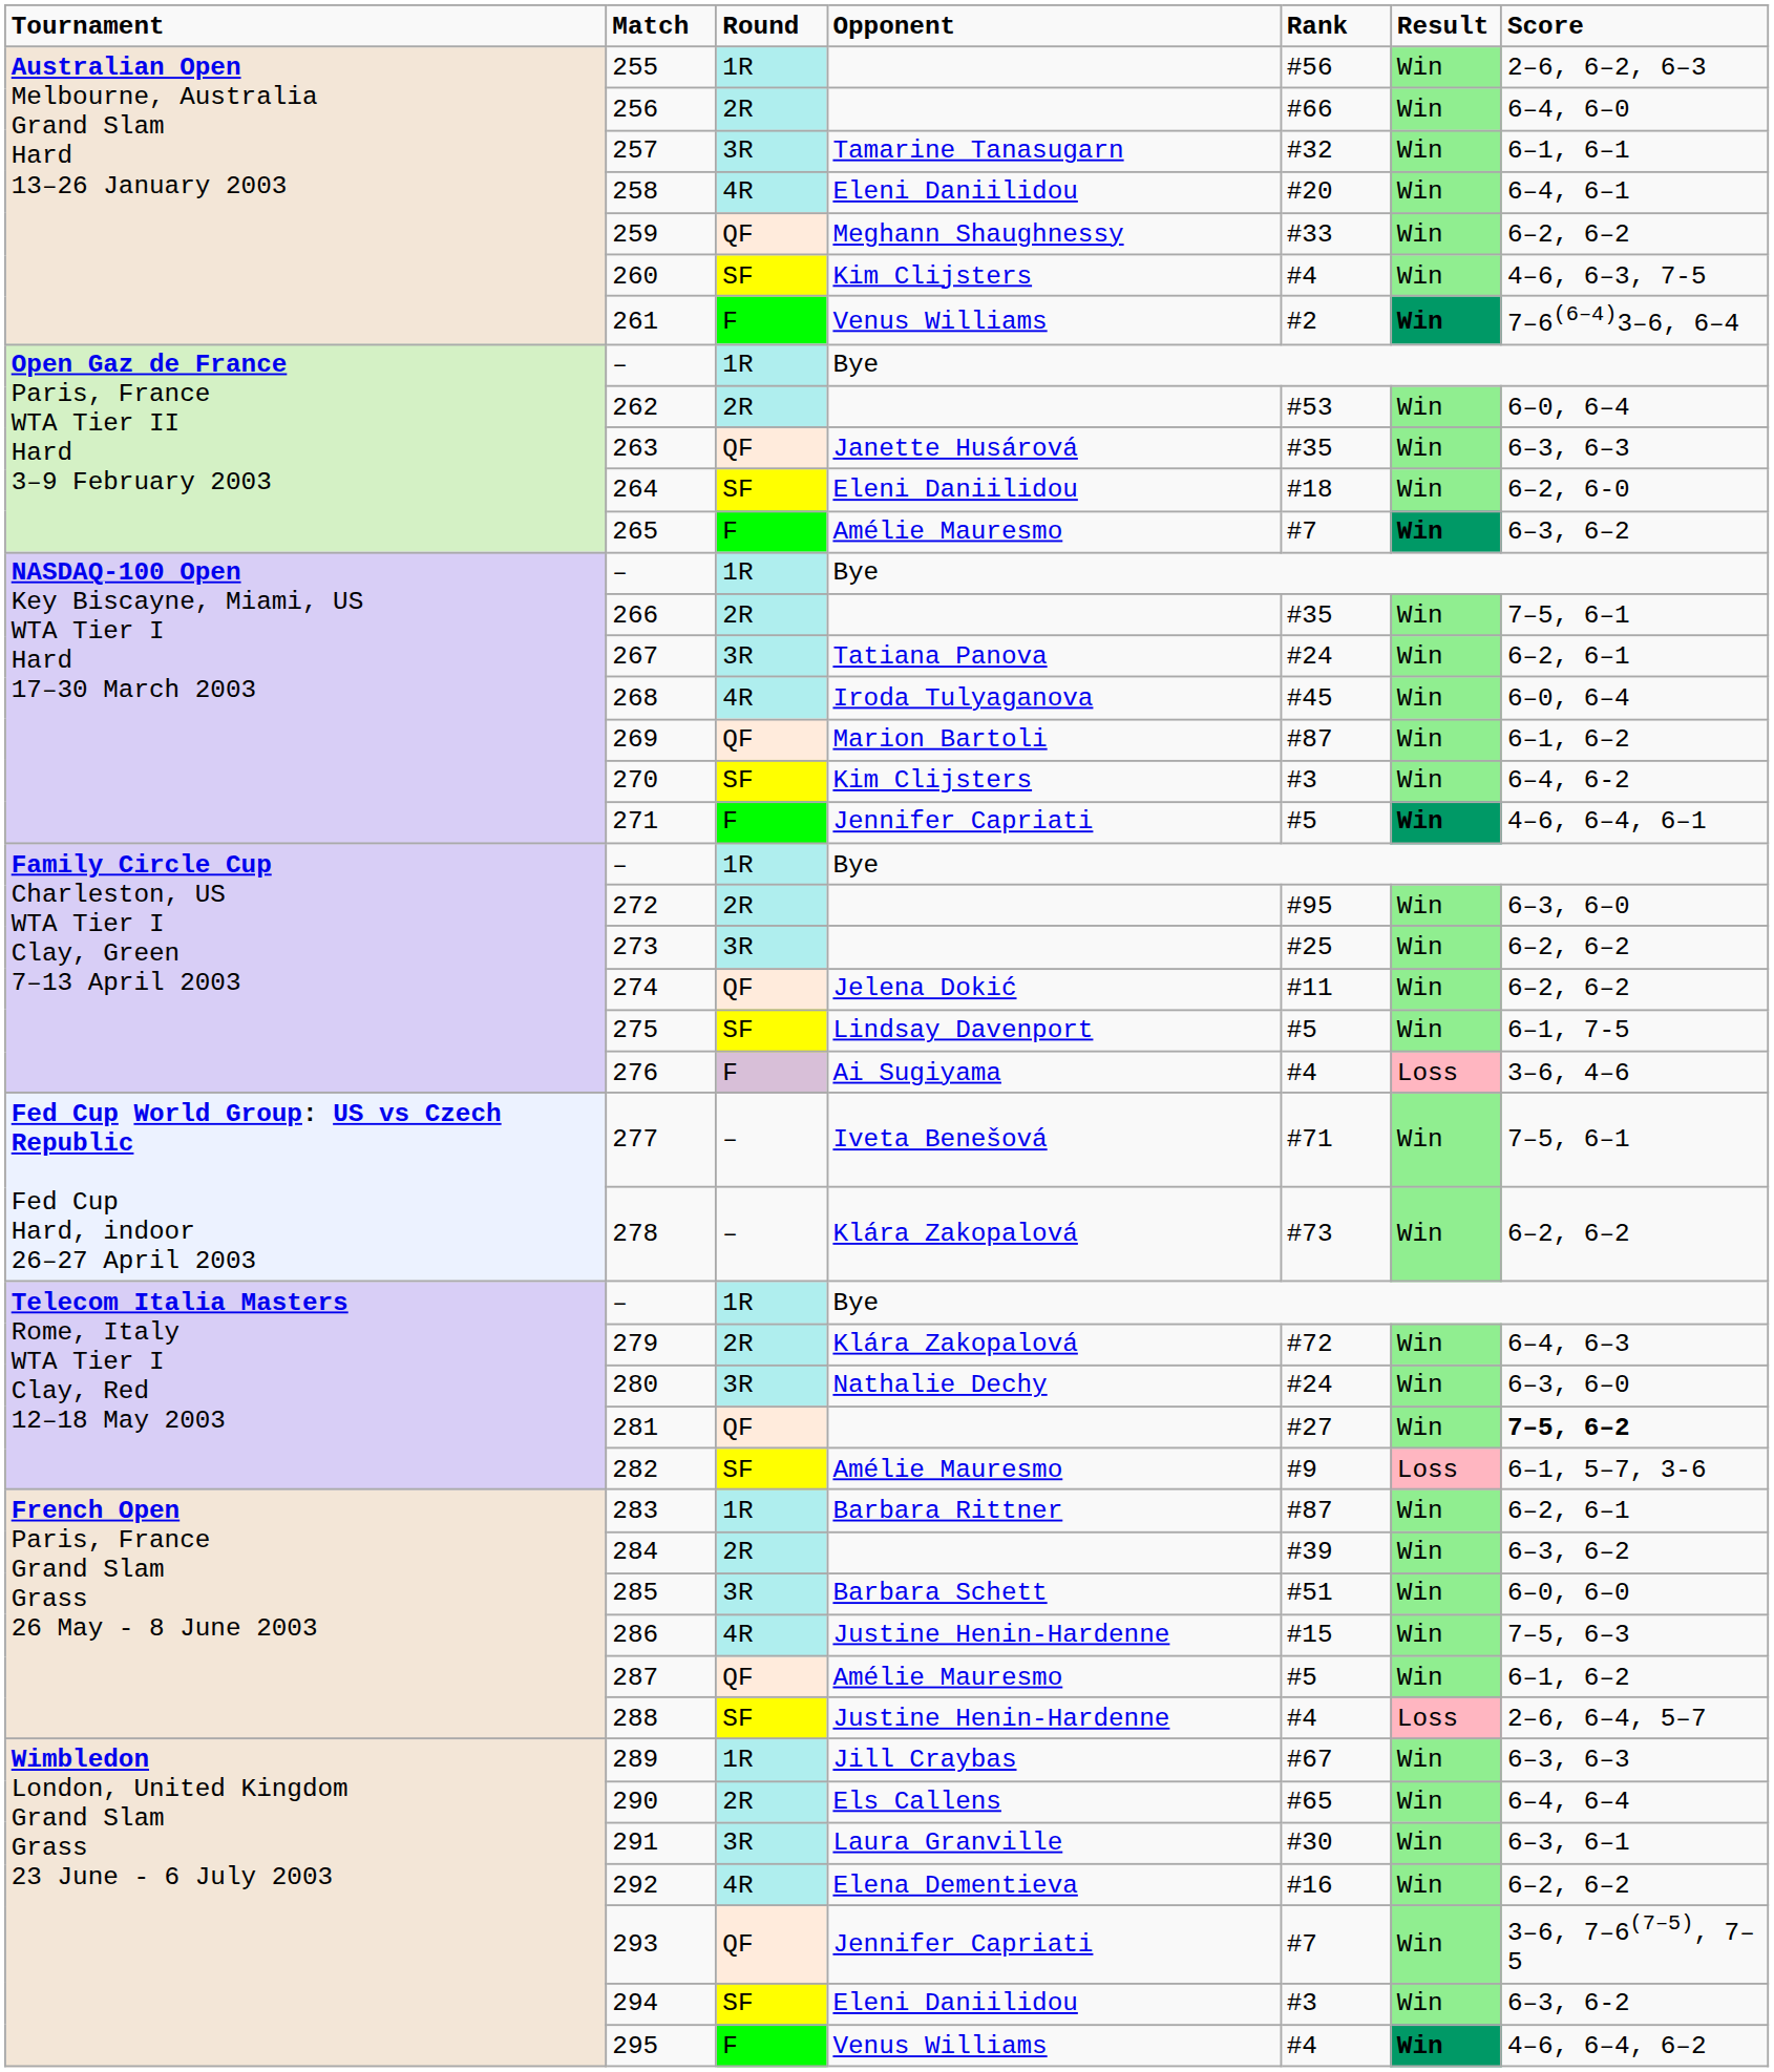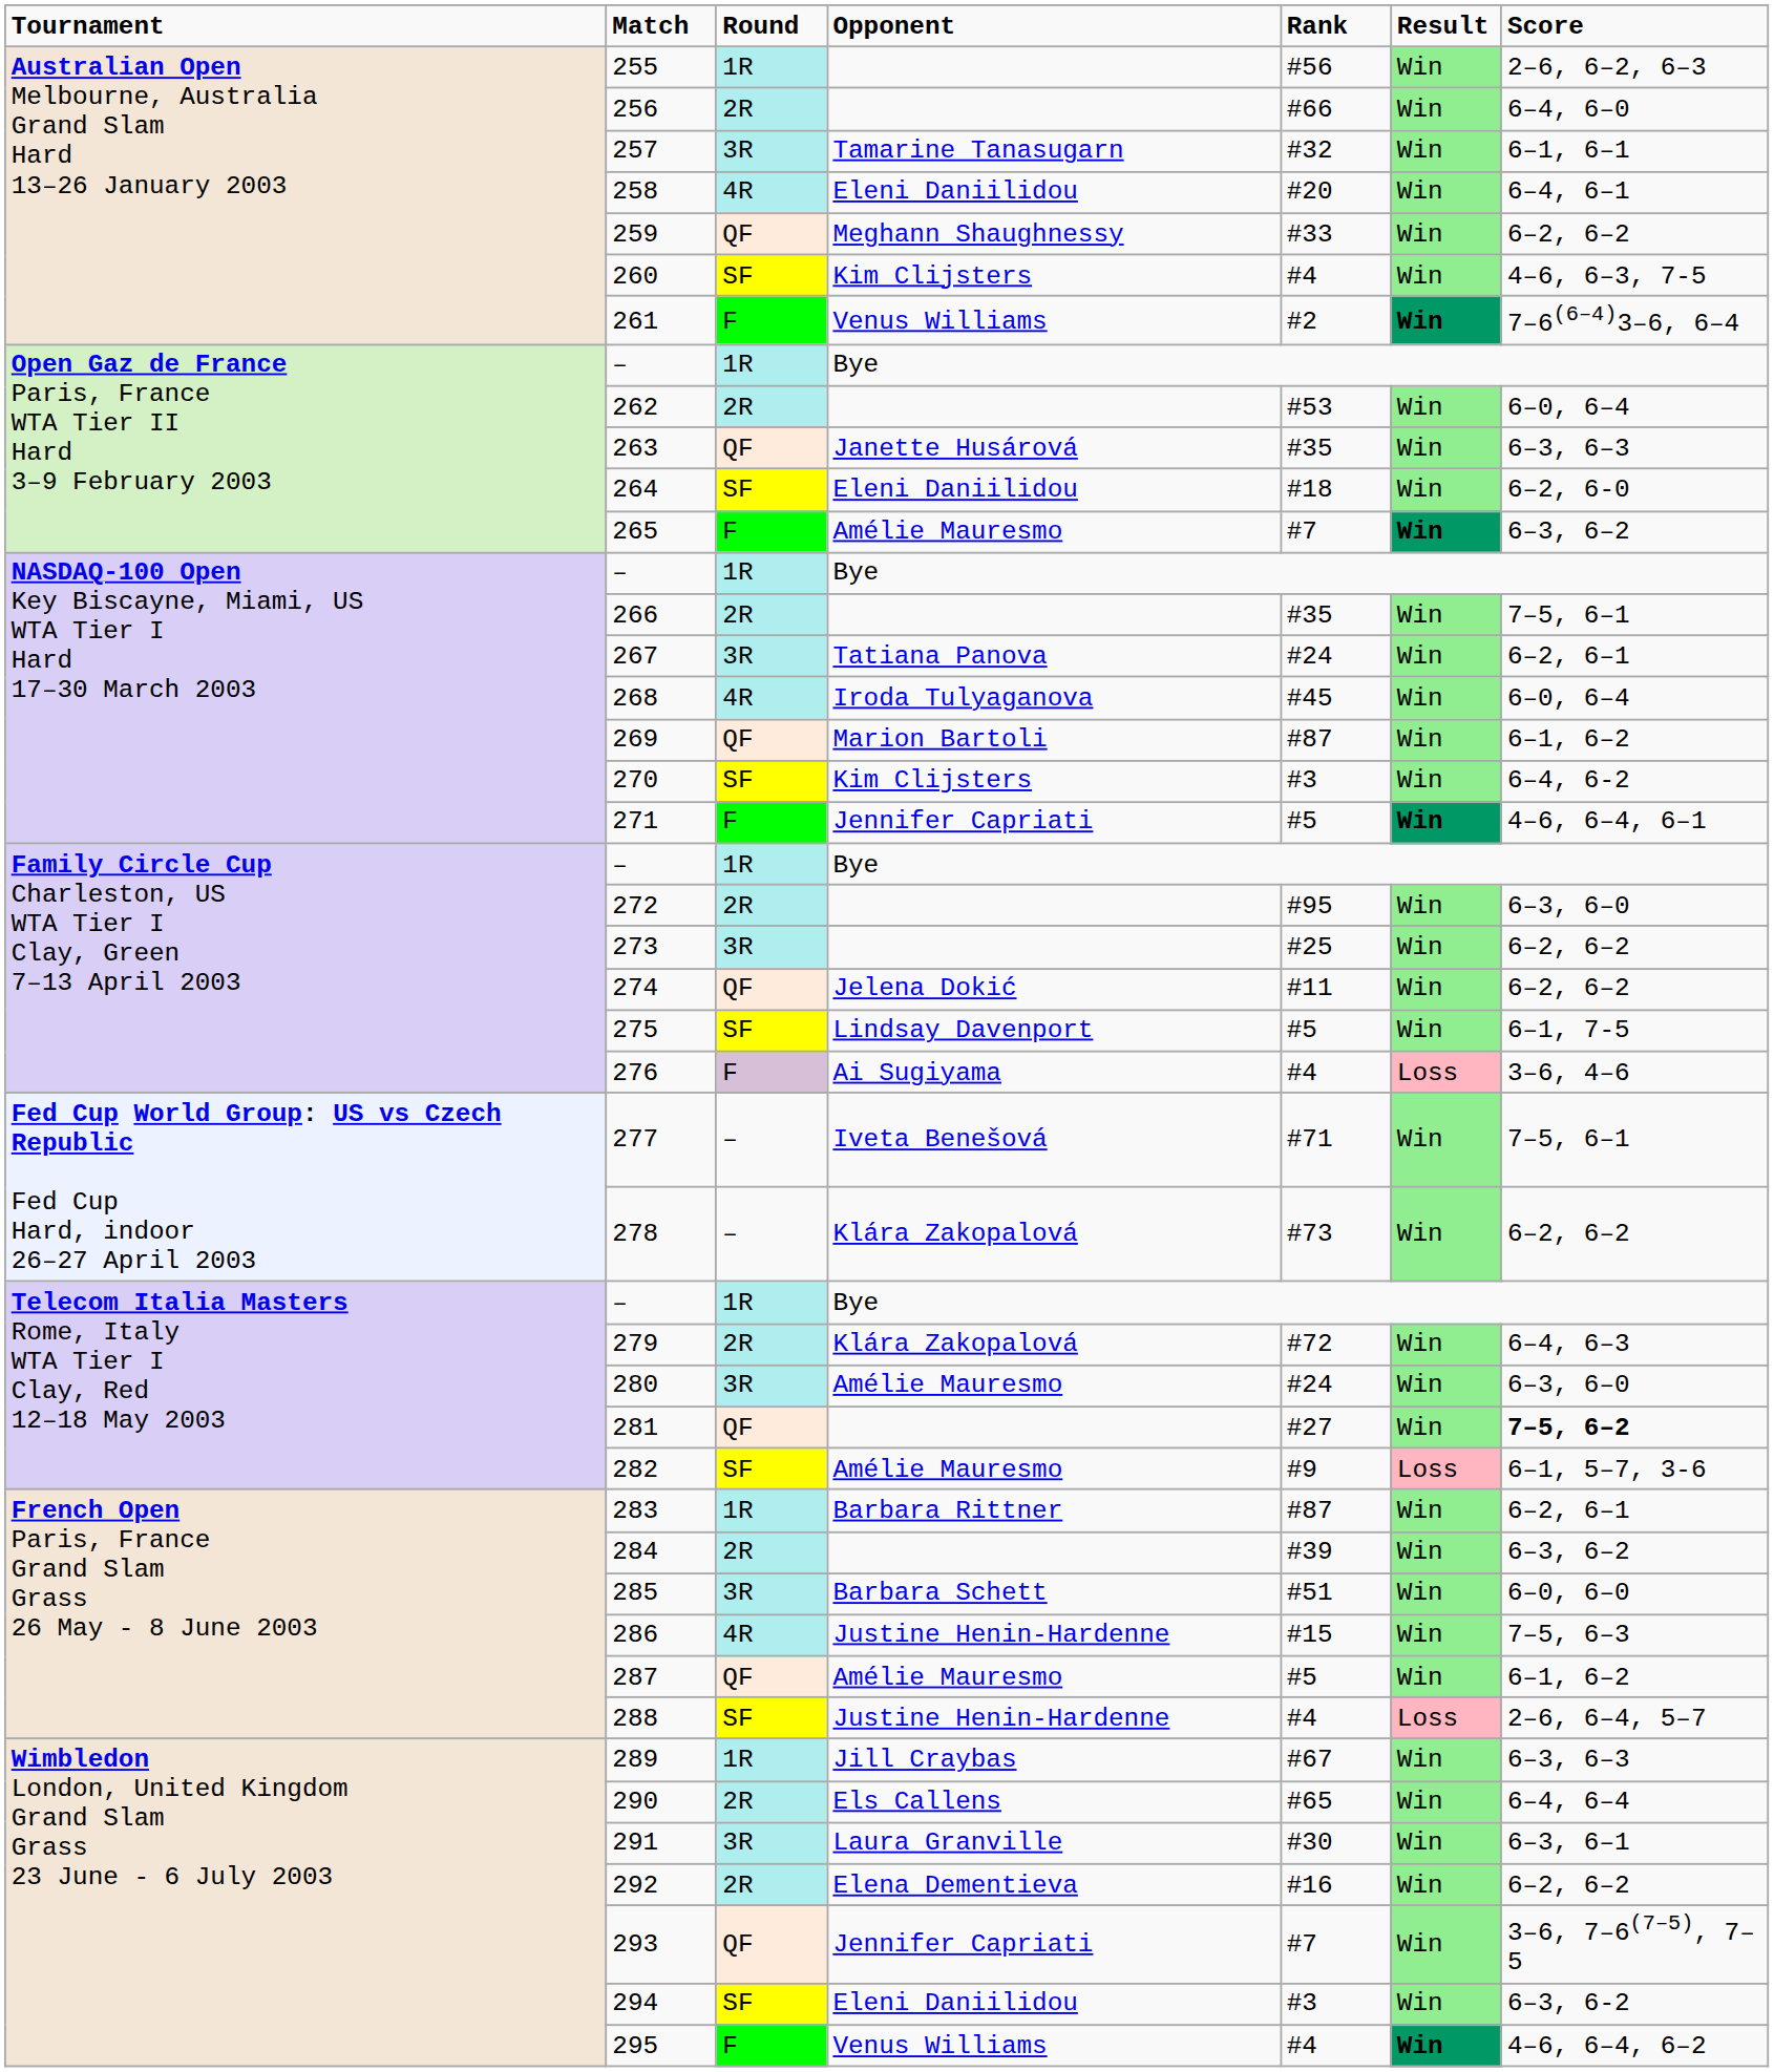280 | column 4: Nathalie Dechy -> Amélie Mauresmo
292 | column 3: 4R -> 2R
